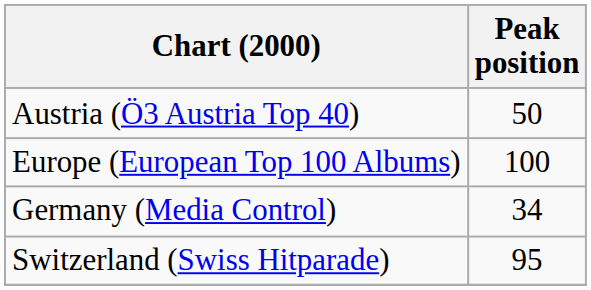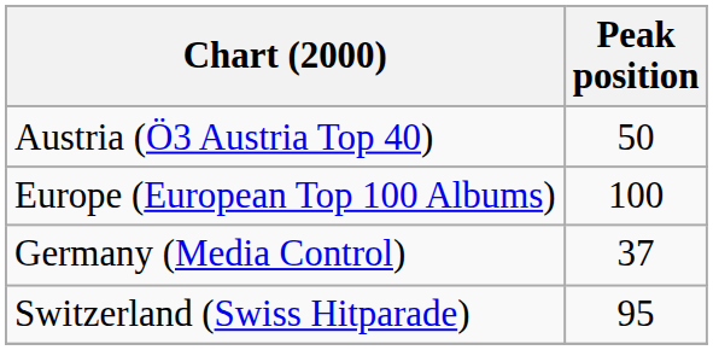Germany (Media Control) | Peak position: 34 -> 37
